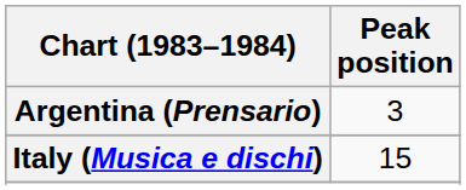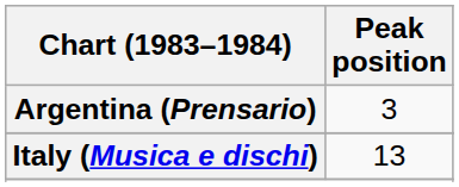Italy (Musica e dischi) | Peak position: 15 -> 13
